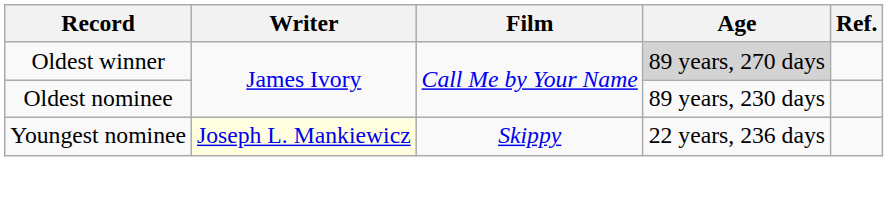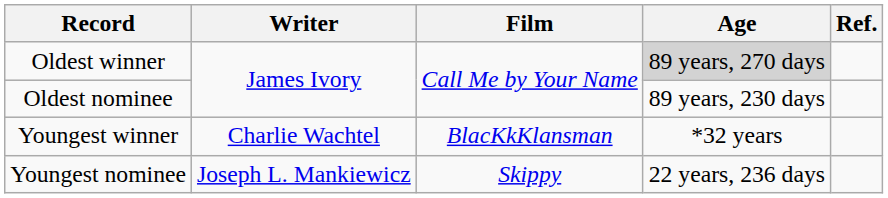+ row: Youngest winner | Charlie Wachtel | BlacKkKlansman | *32 years
Youngest nominee | Writer: lightyellow background -> no background
